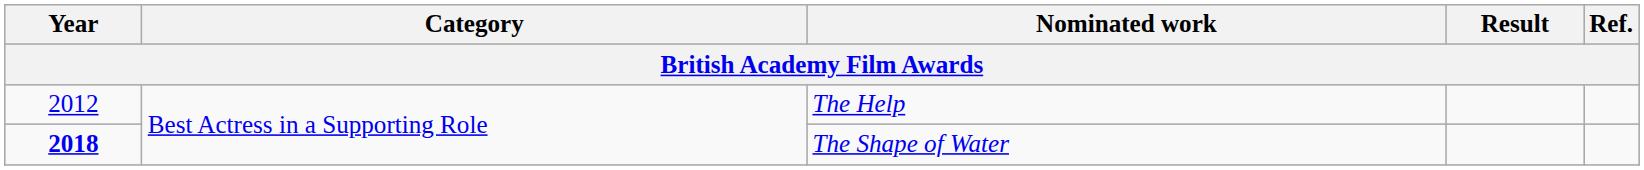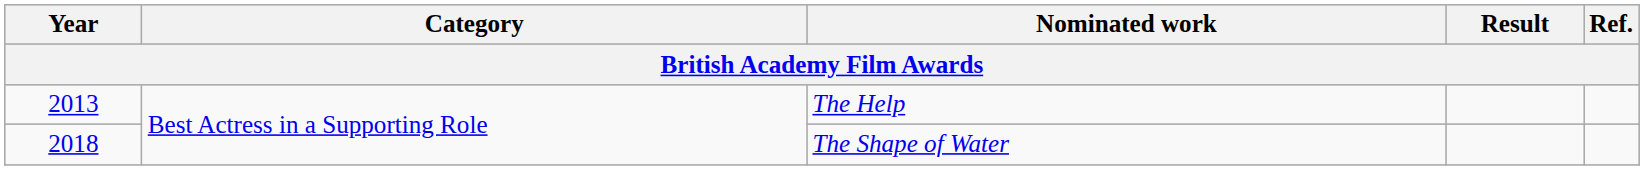The Help | Year: 2012 -> 2013
The Shape of Water | Year: bold -> normal
